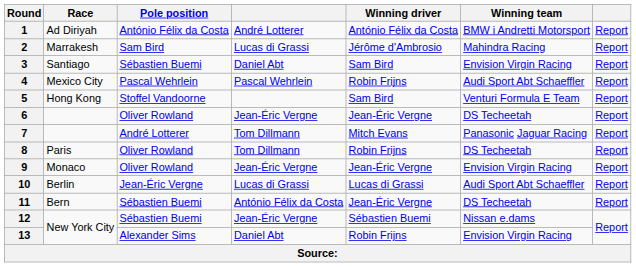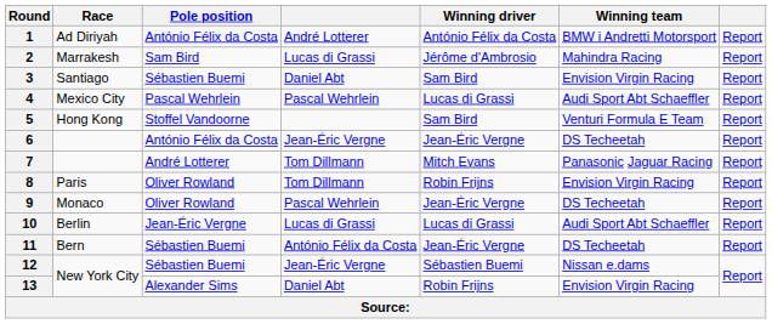4 | Winning driver: Robin Frijns -> Lucas di Grassi
6 | Pole position: Oliver Rowland -> António Félix da Costa
8 | Winning team: DS Techeetah -> Envision Virgin Racing
9 | column 4: Jean-Éric Vergne -> Pascal Wehrlein
9 | Winning team: Envision Virgin Racing -> DS Techeetah
